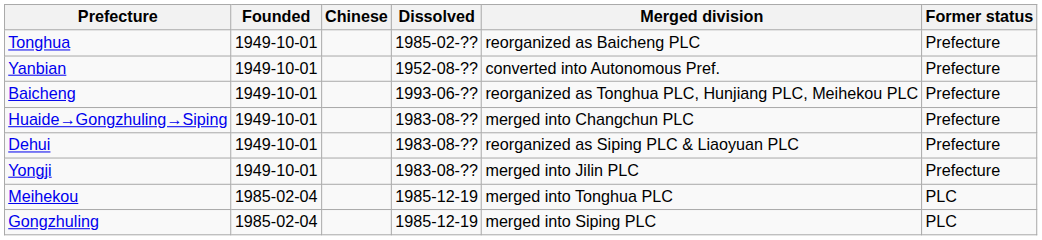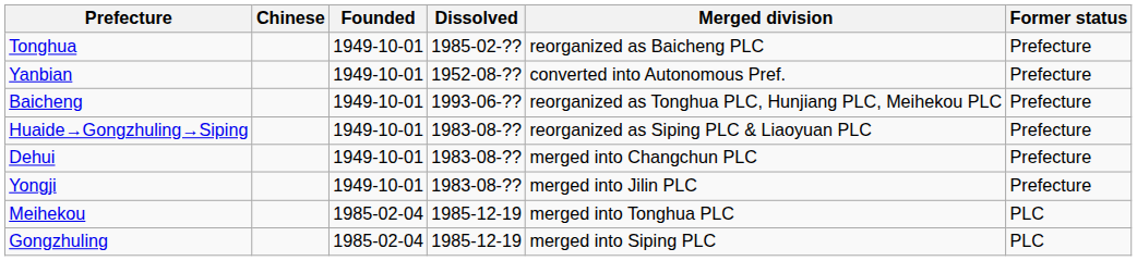columns swapped: Chinese <-> Founded
Huaide→Gongzhuling→Siping | Merged division: merged into Changchun PLC -> reorganized as Siping PLC & Liaoyuan PLC
Dehui | Merged division: reorganized as Siping PLC & Liaoyuan PLC -> merged into Changchun PLC
